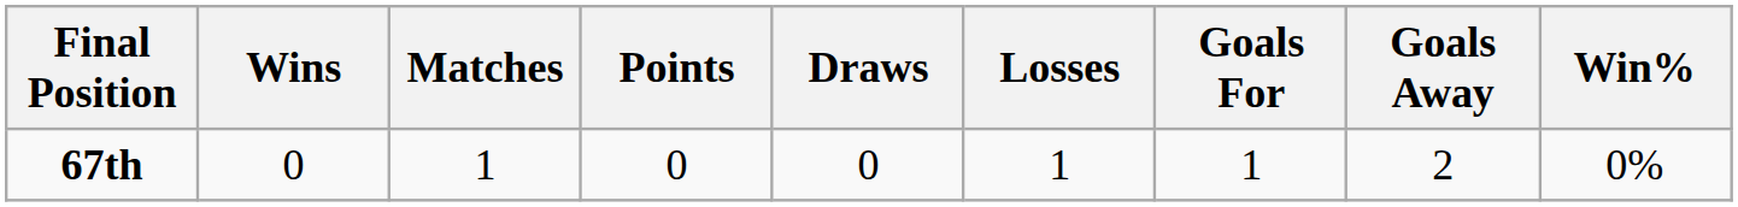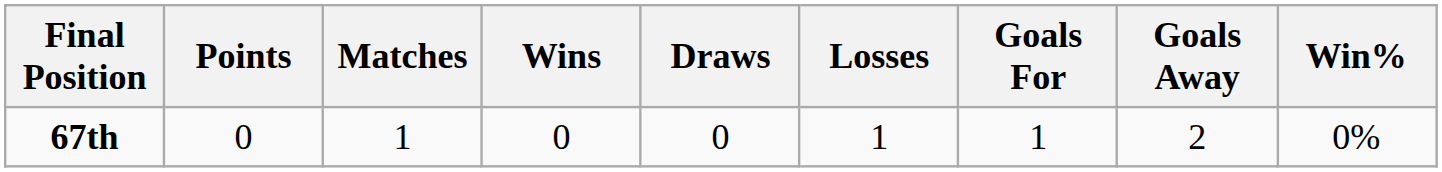columns swapped: Points <-> Wins
